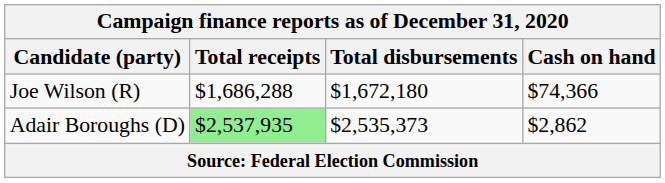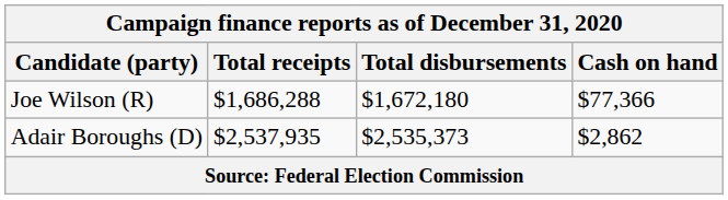Joe Wilson (R) | Cash on hand: $74,366 -> $77,366
Adair Boroughs (D) | Total receipts: lightgreen background -> no background
